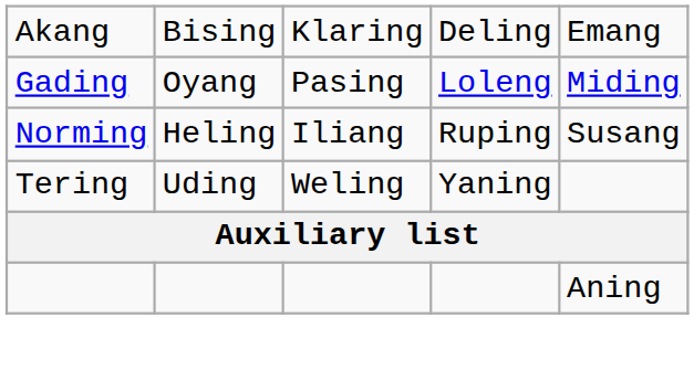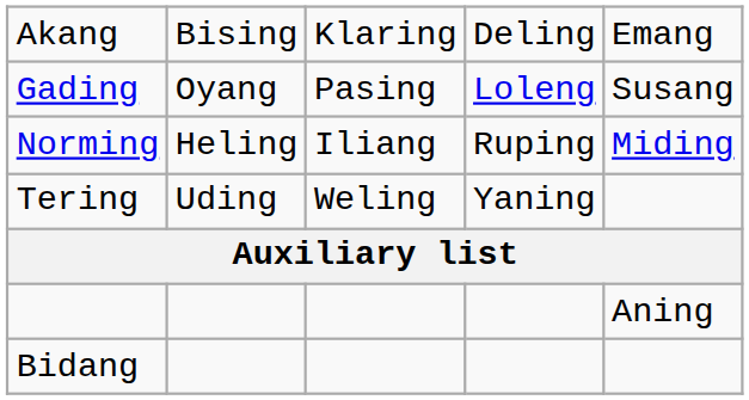Gading | column 5: Miding -> Susang
Norming | column 5: Susang -> Miding
+ row: Bidang
